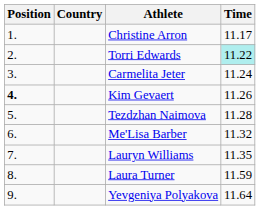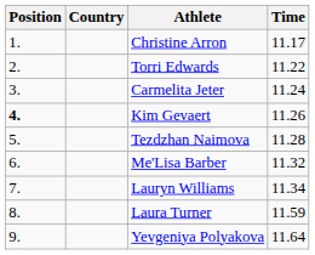Torri Edwards | Time: paleturquoise background -> no background
Lauryn Williams | Time: 11.35 -> 11.34
